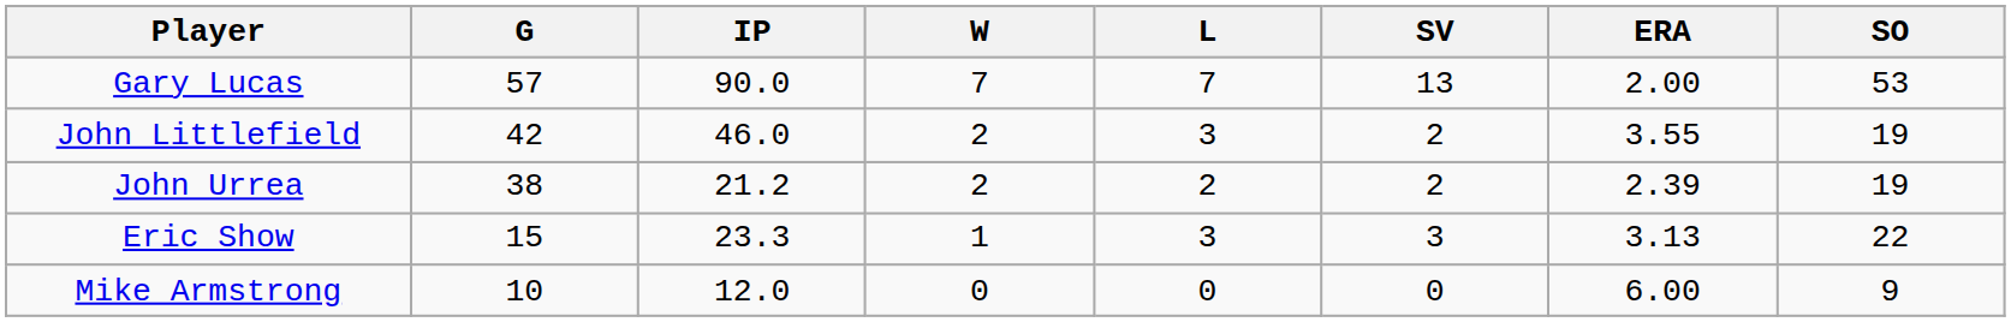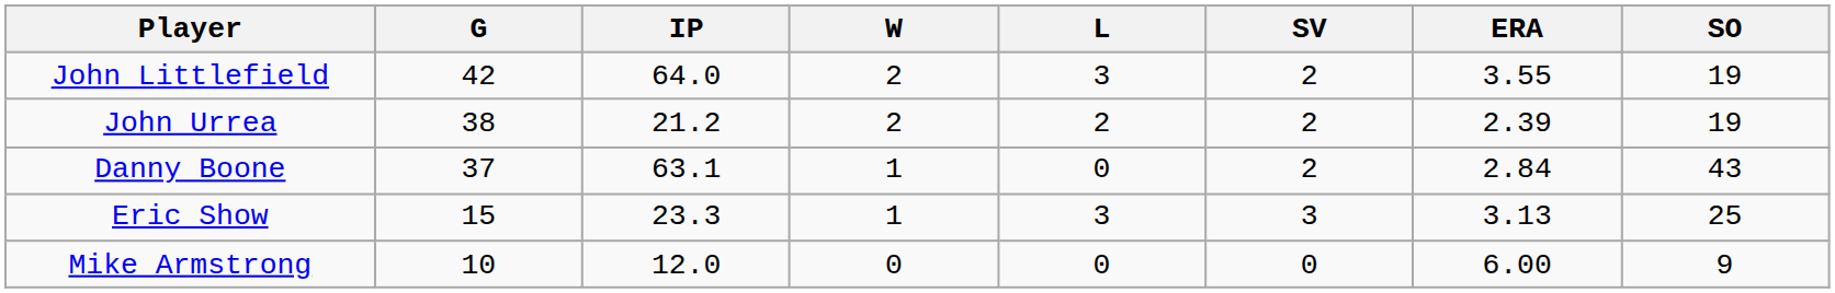- row: Gary Lucas | 57 | 90.0 | 7 | 7 | 13 | 2.00 | 53
John Littlefield | IP: 46.0 -> 64.0
+ row: Danny Boone | 37 | 63.1 | 1 | 0 | 2 | 2.84 | 43
Eric Show | SO: 22 -> 25
